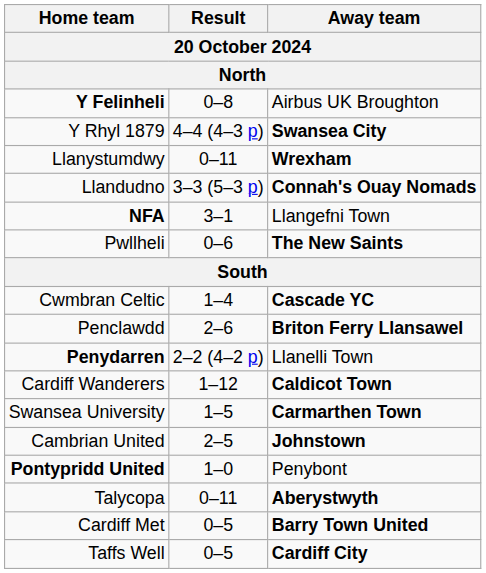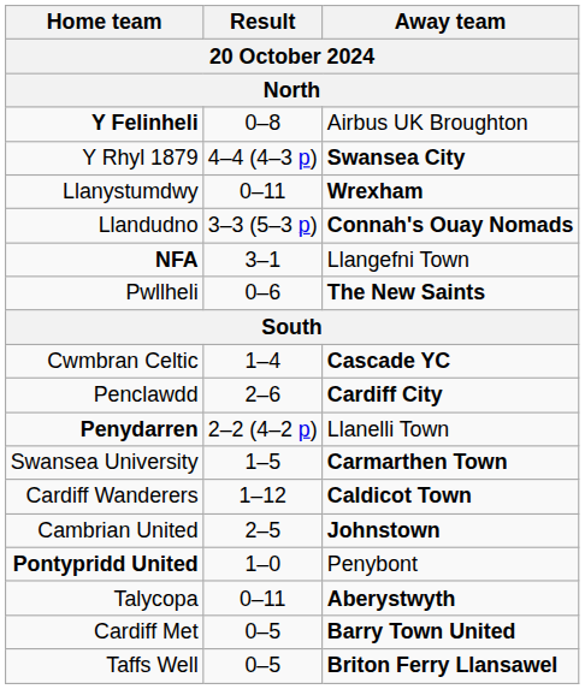Penclawdd | Away team: Briton Ferry Llansawel -> Cardiff City
rows swapped: Cardiff Wanderers <-> Swansea University
Taffs Well | Away team: Cardiff City -> Briton Ferry Llansawel
